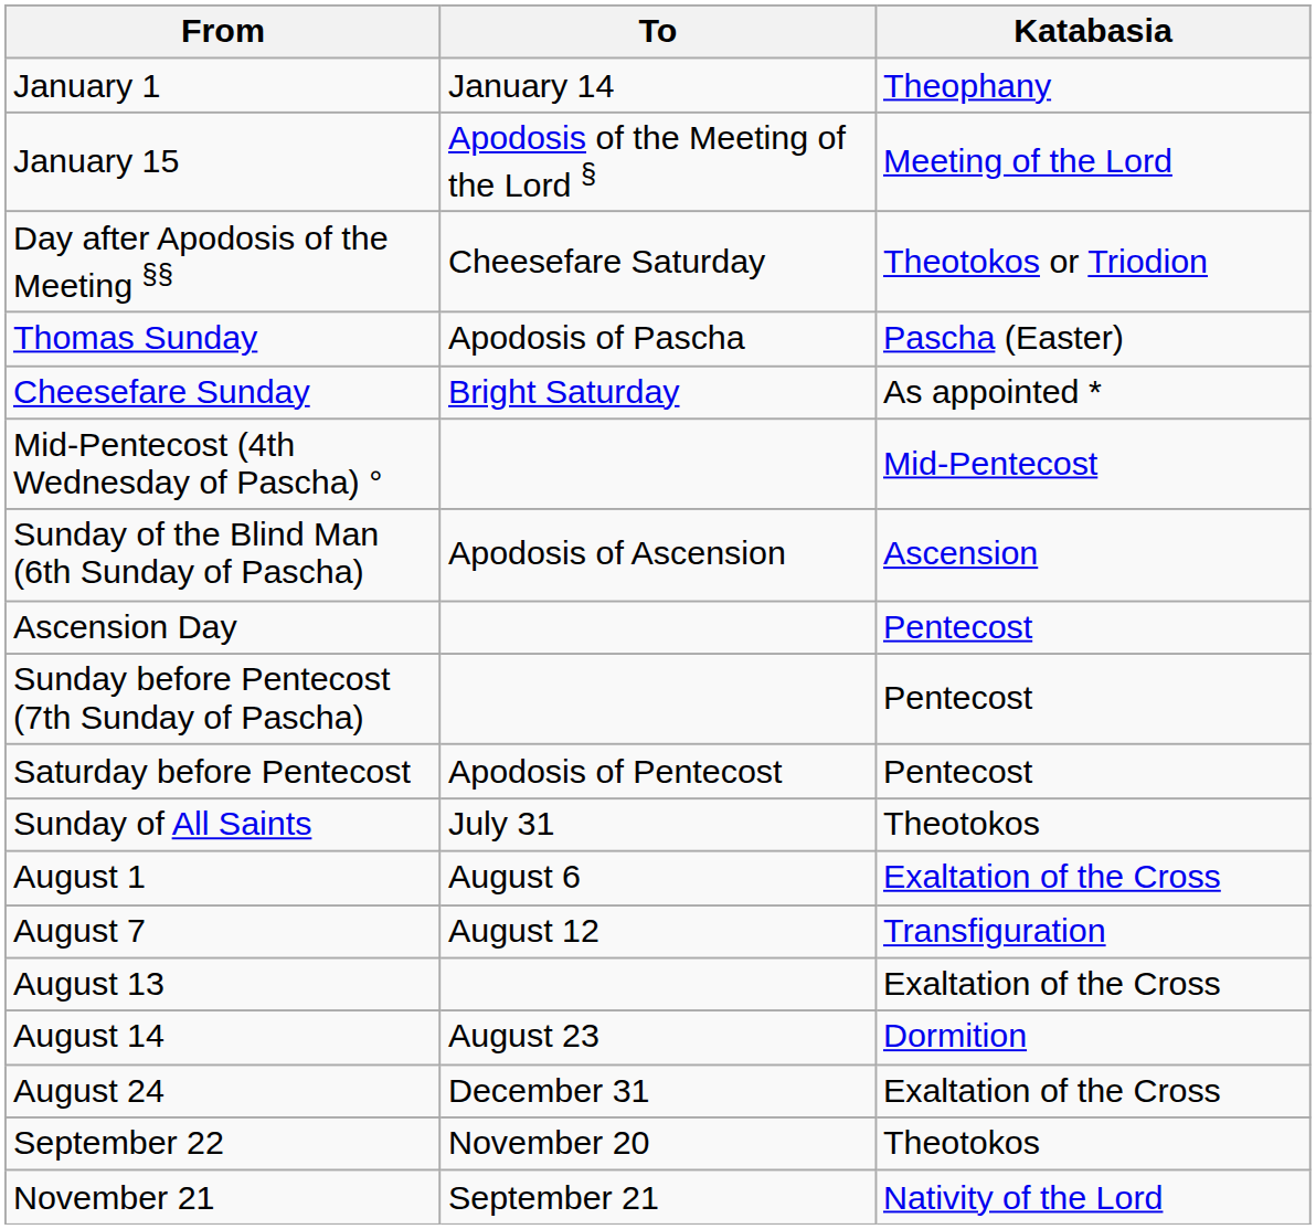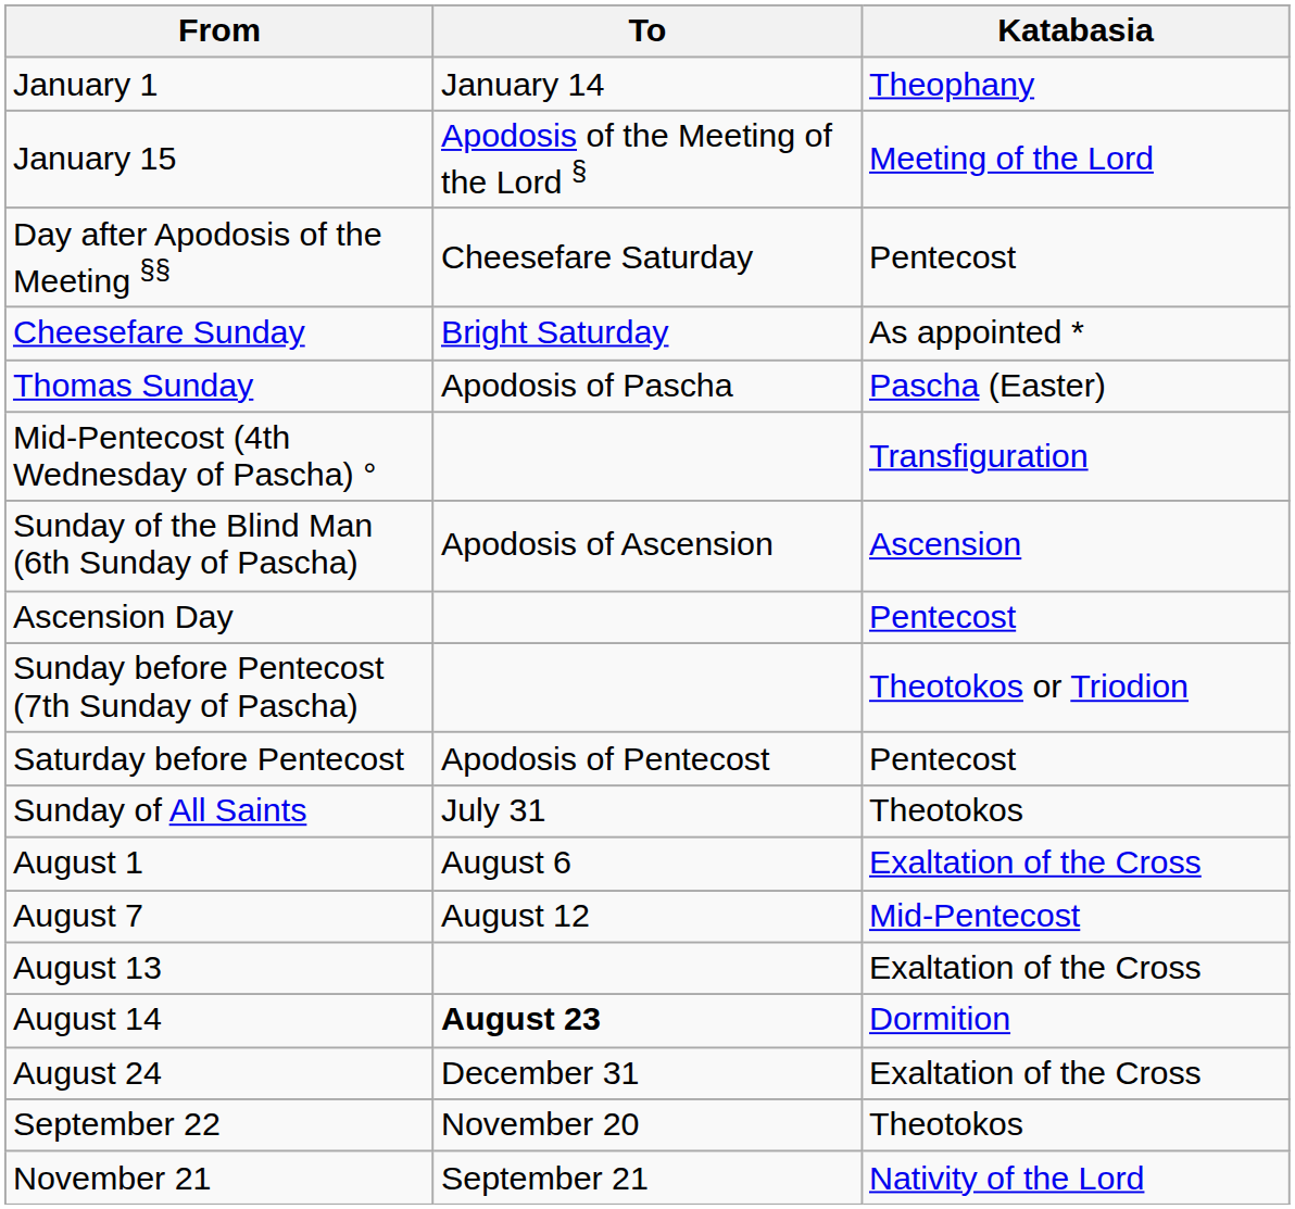Day after Apodosis of the Meeting §§ | Katabasia: Theotokos or Triodion -> Pentecost
rows swapped: Cheesefare Sunday <-> Thomas Sunday
Mid-Pentecost (4th Wednesday of Pascha) ° | Katabasia: Mid-Pentecost -> Transfiguration
Sunday before Pentecost (7th Sunday of Pascha) | Katabasia: Pentecost -> Theotokos or Triodion
August 7 | Katabasia: Transfiguration -> Mid-Pentecost
August 14 | To: normal -> bold
